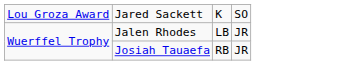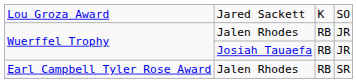Wuerffel Trophy / Jalen Rhodes | column 3: LB -> RB
+ row: Earl Campbell Tyler Rose Award | Jalen Rhodes | RB | SR
